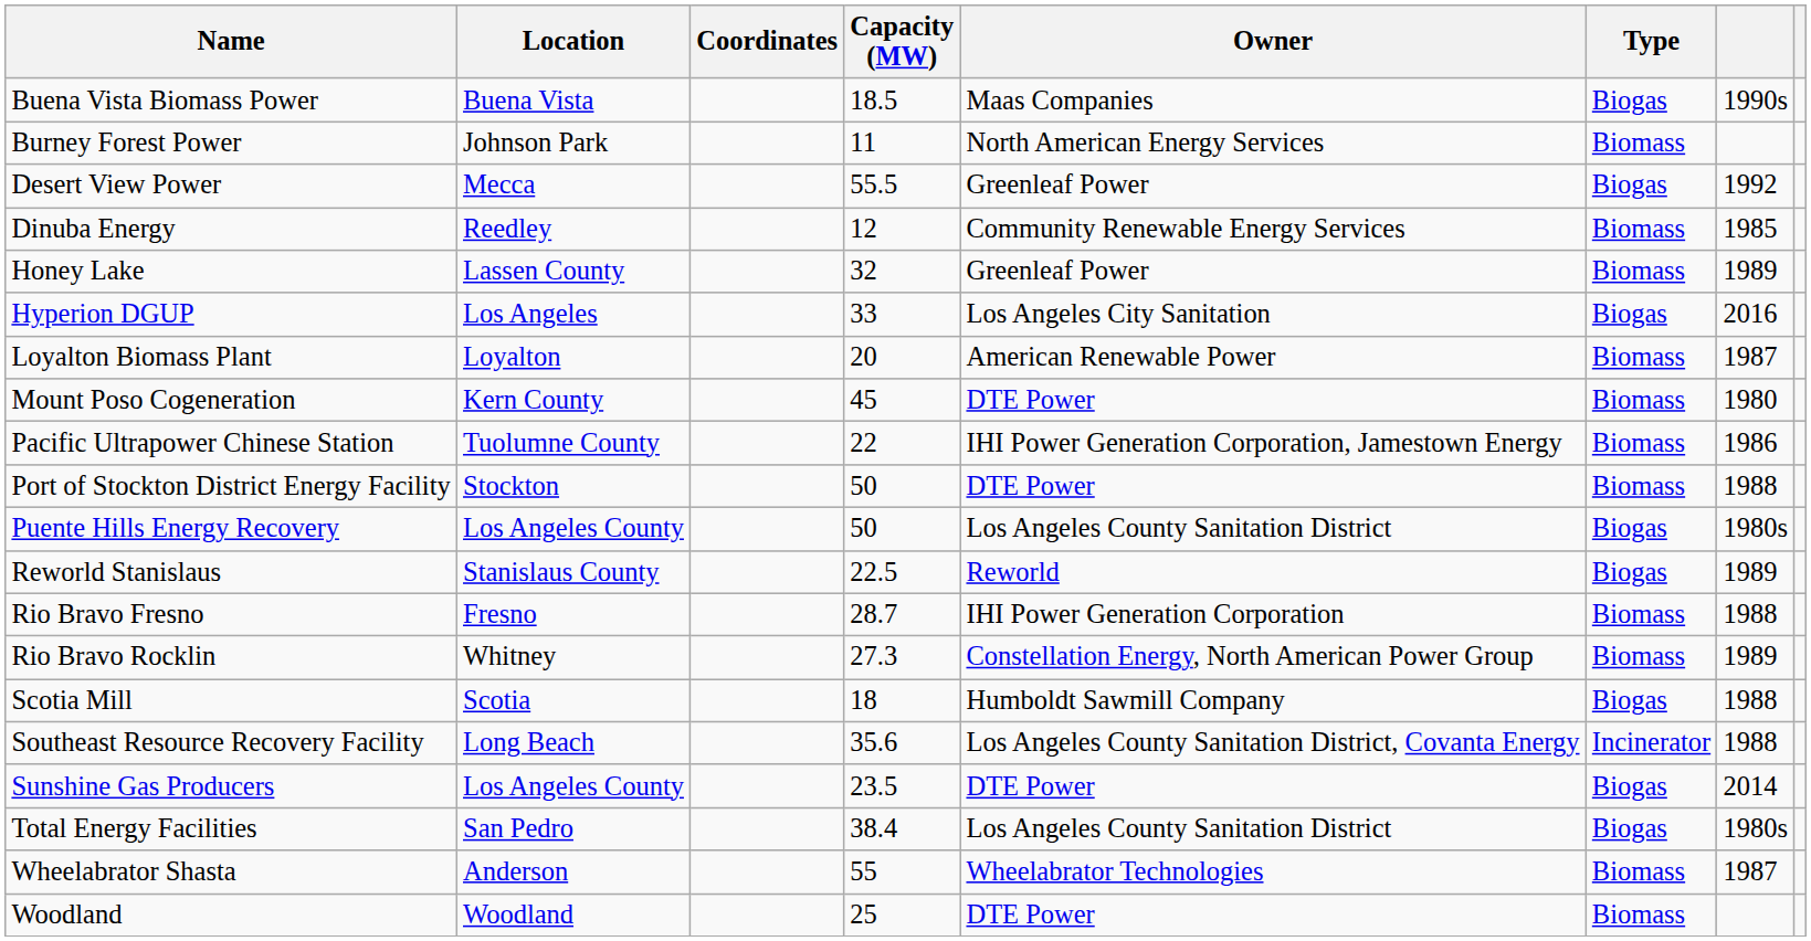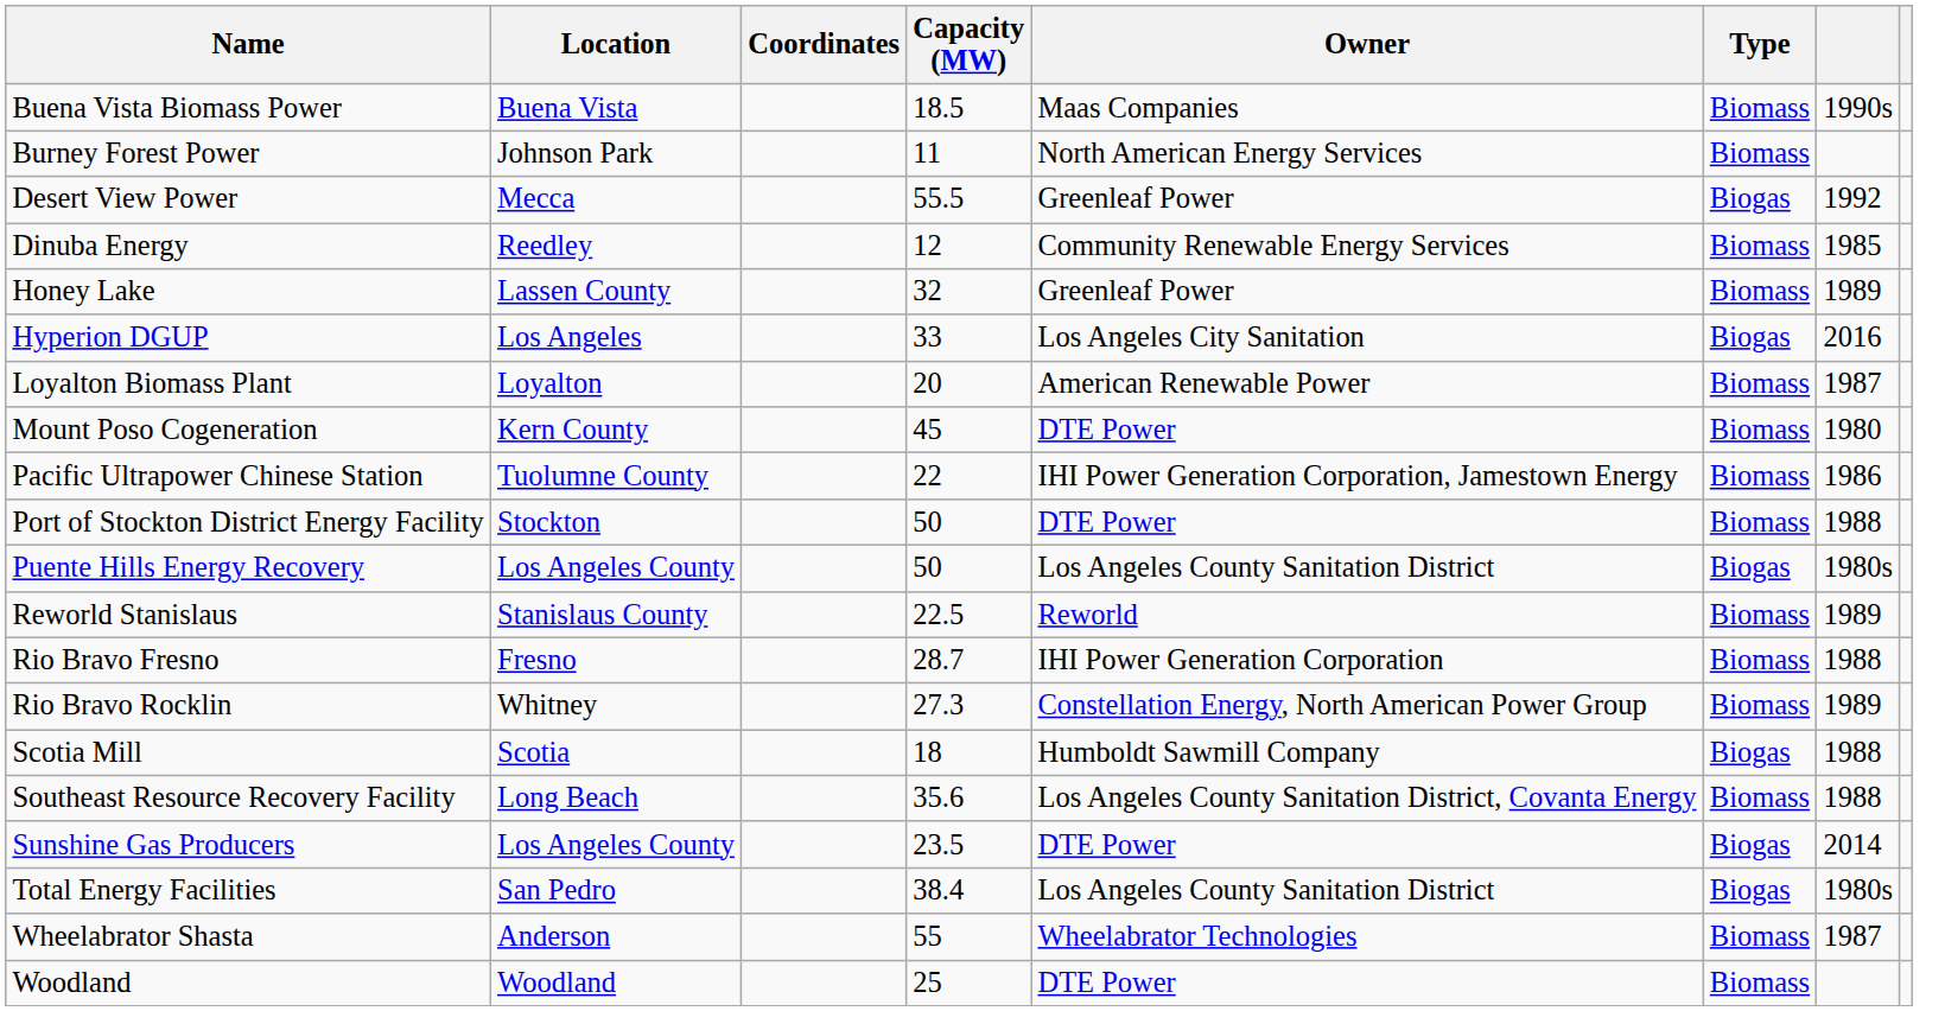Buena Vista Biomass Power | Type: Biogas -> Biomass
Reworld Stanislaus | Type: Biogas -> Biomass
Southeast Resource Recovery Facility | Type: Incinerator -> Biomass
